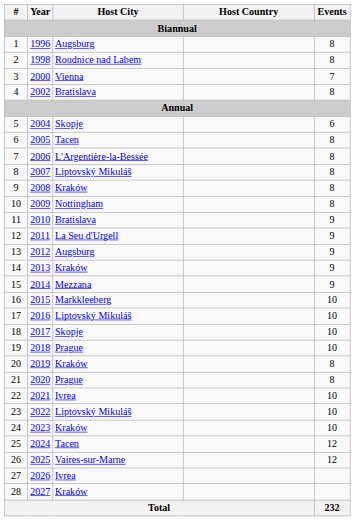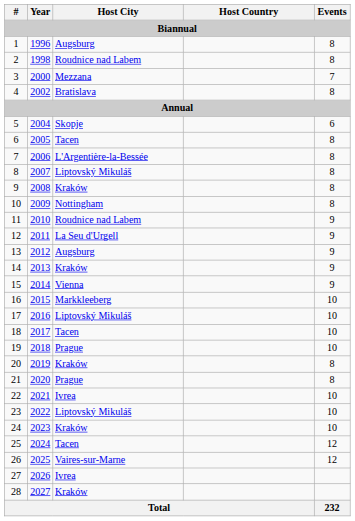3 | Host City: Vienna -> Mezzana
11 | Host City: Bratislava -> Roudnice nad Labem
15 | Host City: Mezzana -> Vienna
18 | Host City: Skopje -> Tacen
